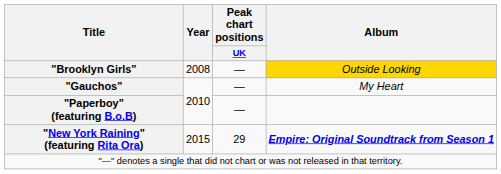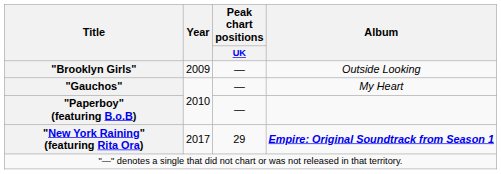"Brooklyn Girls" | Year: 2008 -> 2009
"Brooklyn Girls" | Album: gold background -> no background
"New York Raining" (featuring Rita Ora) | Year: 2015 -> 2017
